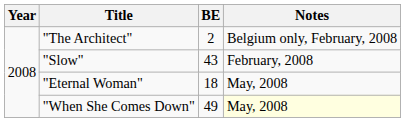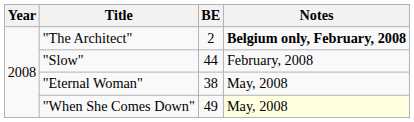"The Architect" | Notes: normal -> bold
"Slow" | BE: 43 -> 44
"Eternal Woman" | BE: 18 -> 38
